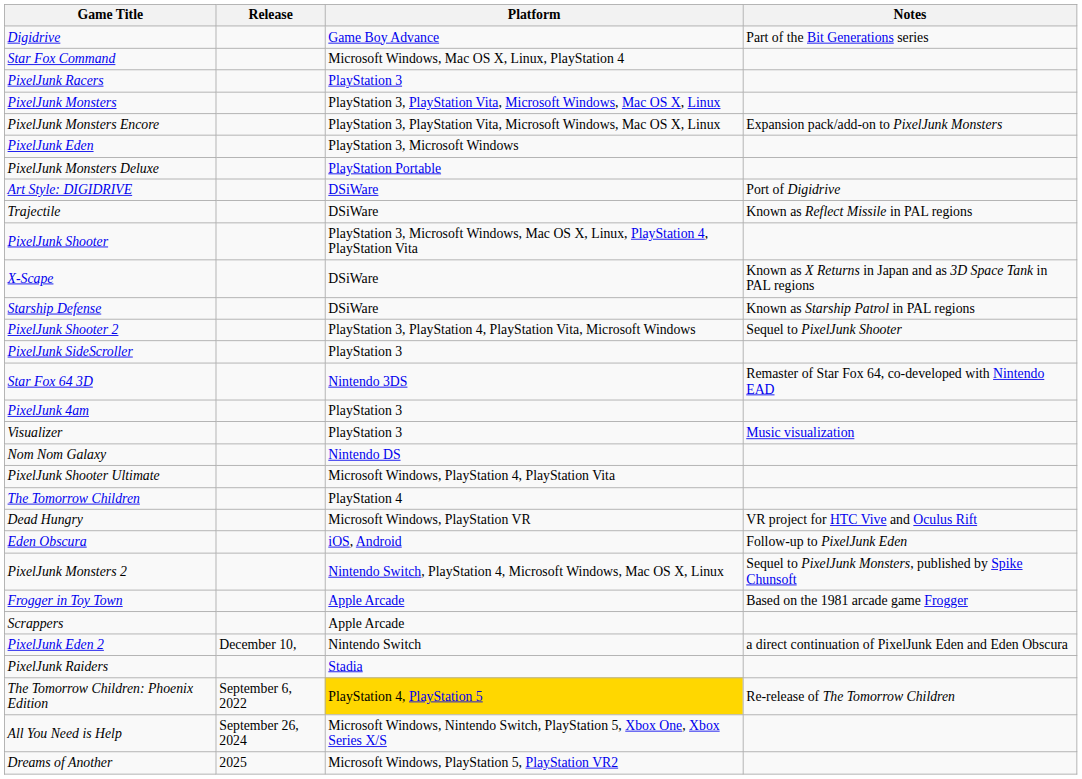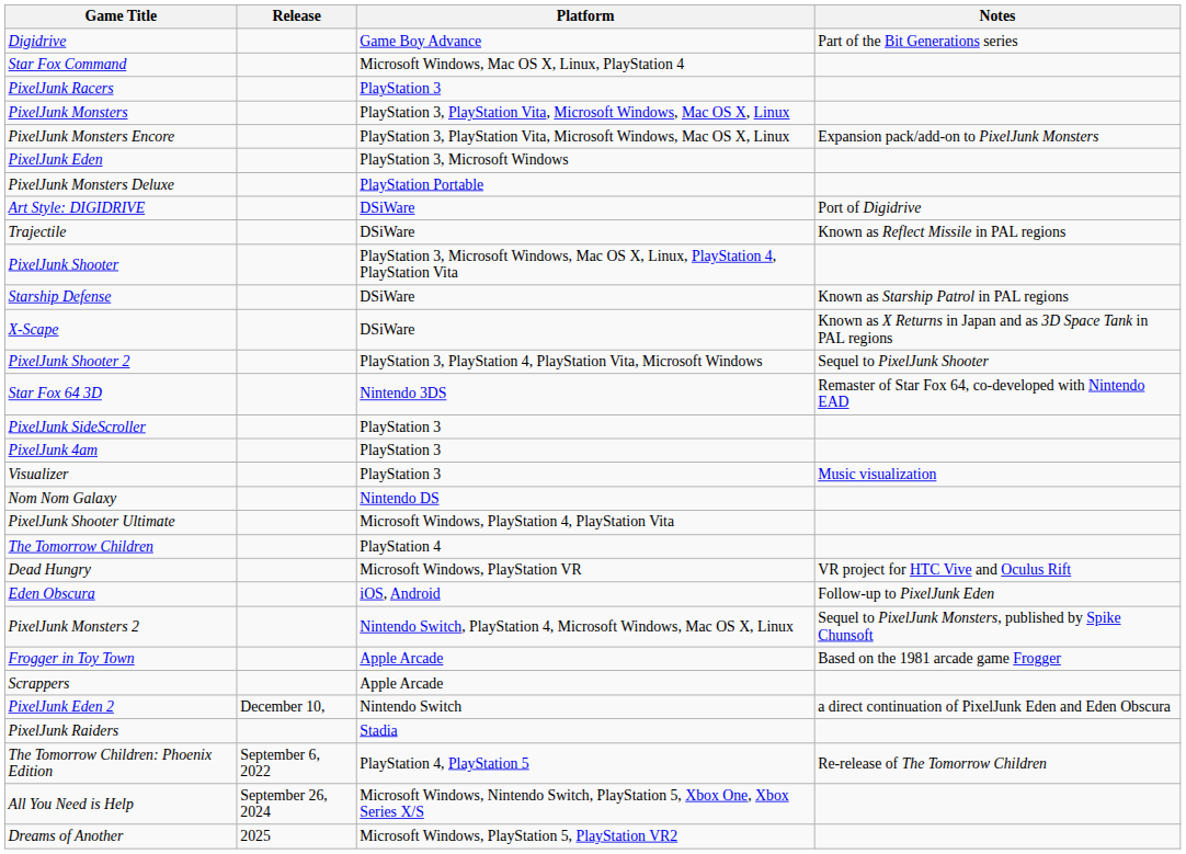rows swapped: Starship Defense <-> X-Scape
rows swapped: Star Fox 64 3D <-> PixelJunk SideScroller
The Tomorrow Children: Phoenix Edition | Platform: gold background -> no background
